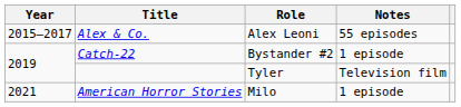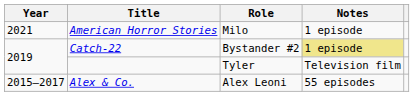rows swapped: Alex & Co. <-> American Horror Stories
Catch-22 | Notes: no background -> khaki background
